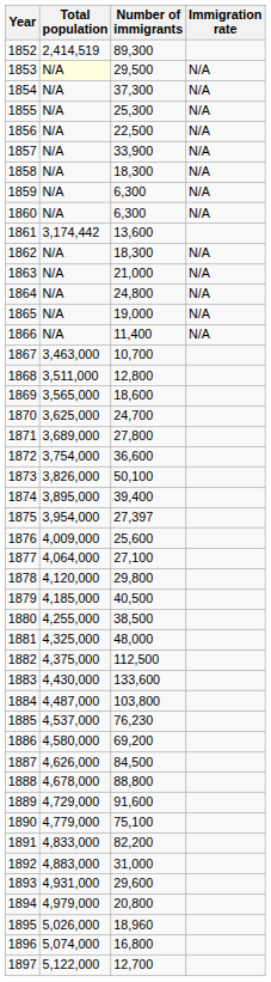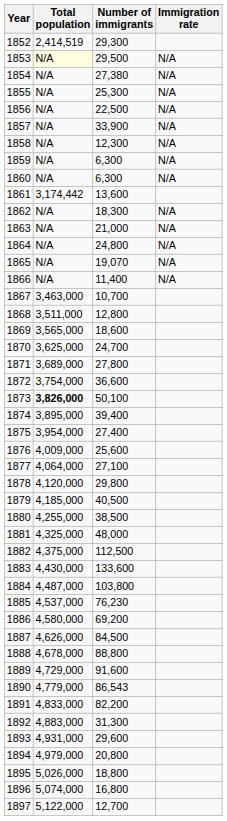1852 | Number of immigrants: 89,300 -> 29,300
1854 | Number of immigrants: 37,300 -> 27,380
1858 | Number of immigrants: 18,300 -> 12,300
1865 | Number of immigrants: 19,000 -> 19,070
1873 | Total population: normal -> bold
1875 | Number of immigrants: 27,397 -> 27,400
1890 | Number of immigrants: 75,100 -> 86,543
1892 | Number of immigrants: 31,000 -> 31,300
1895 | Number of immigrants: 18,960 -> 18,800
